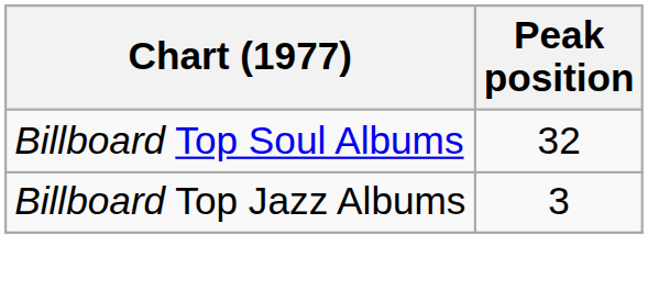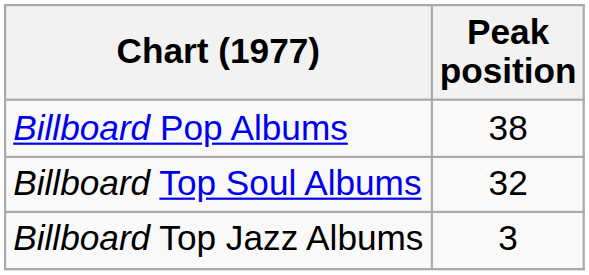+ row: Billboard Pop Albums | 38
